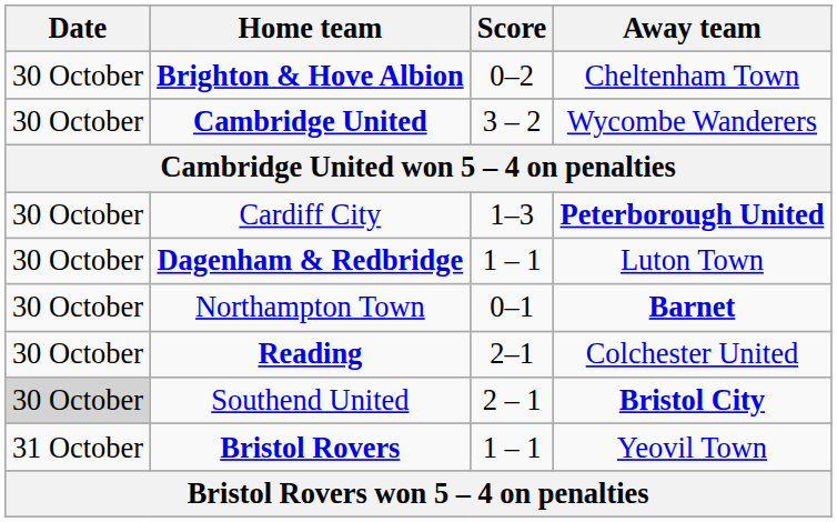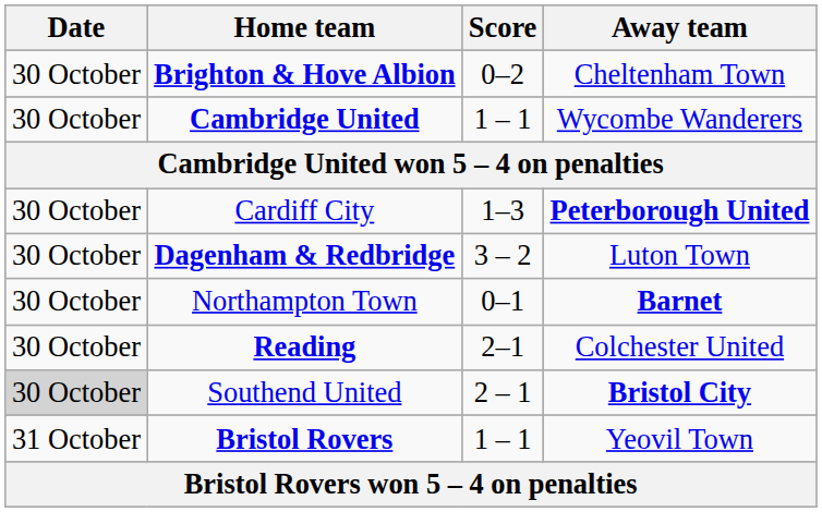Cambridge United | Score: 3 – 2 -> 1 – 1
Dagenham & Redbridge | Score: 1 – 1 -> 3 – 2
